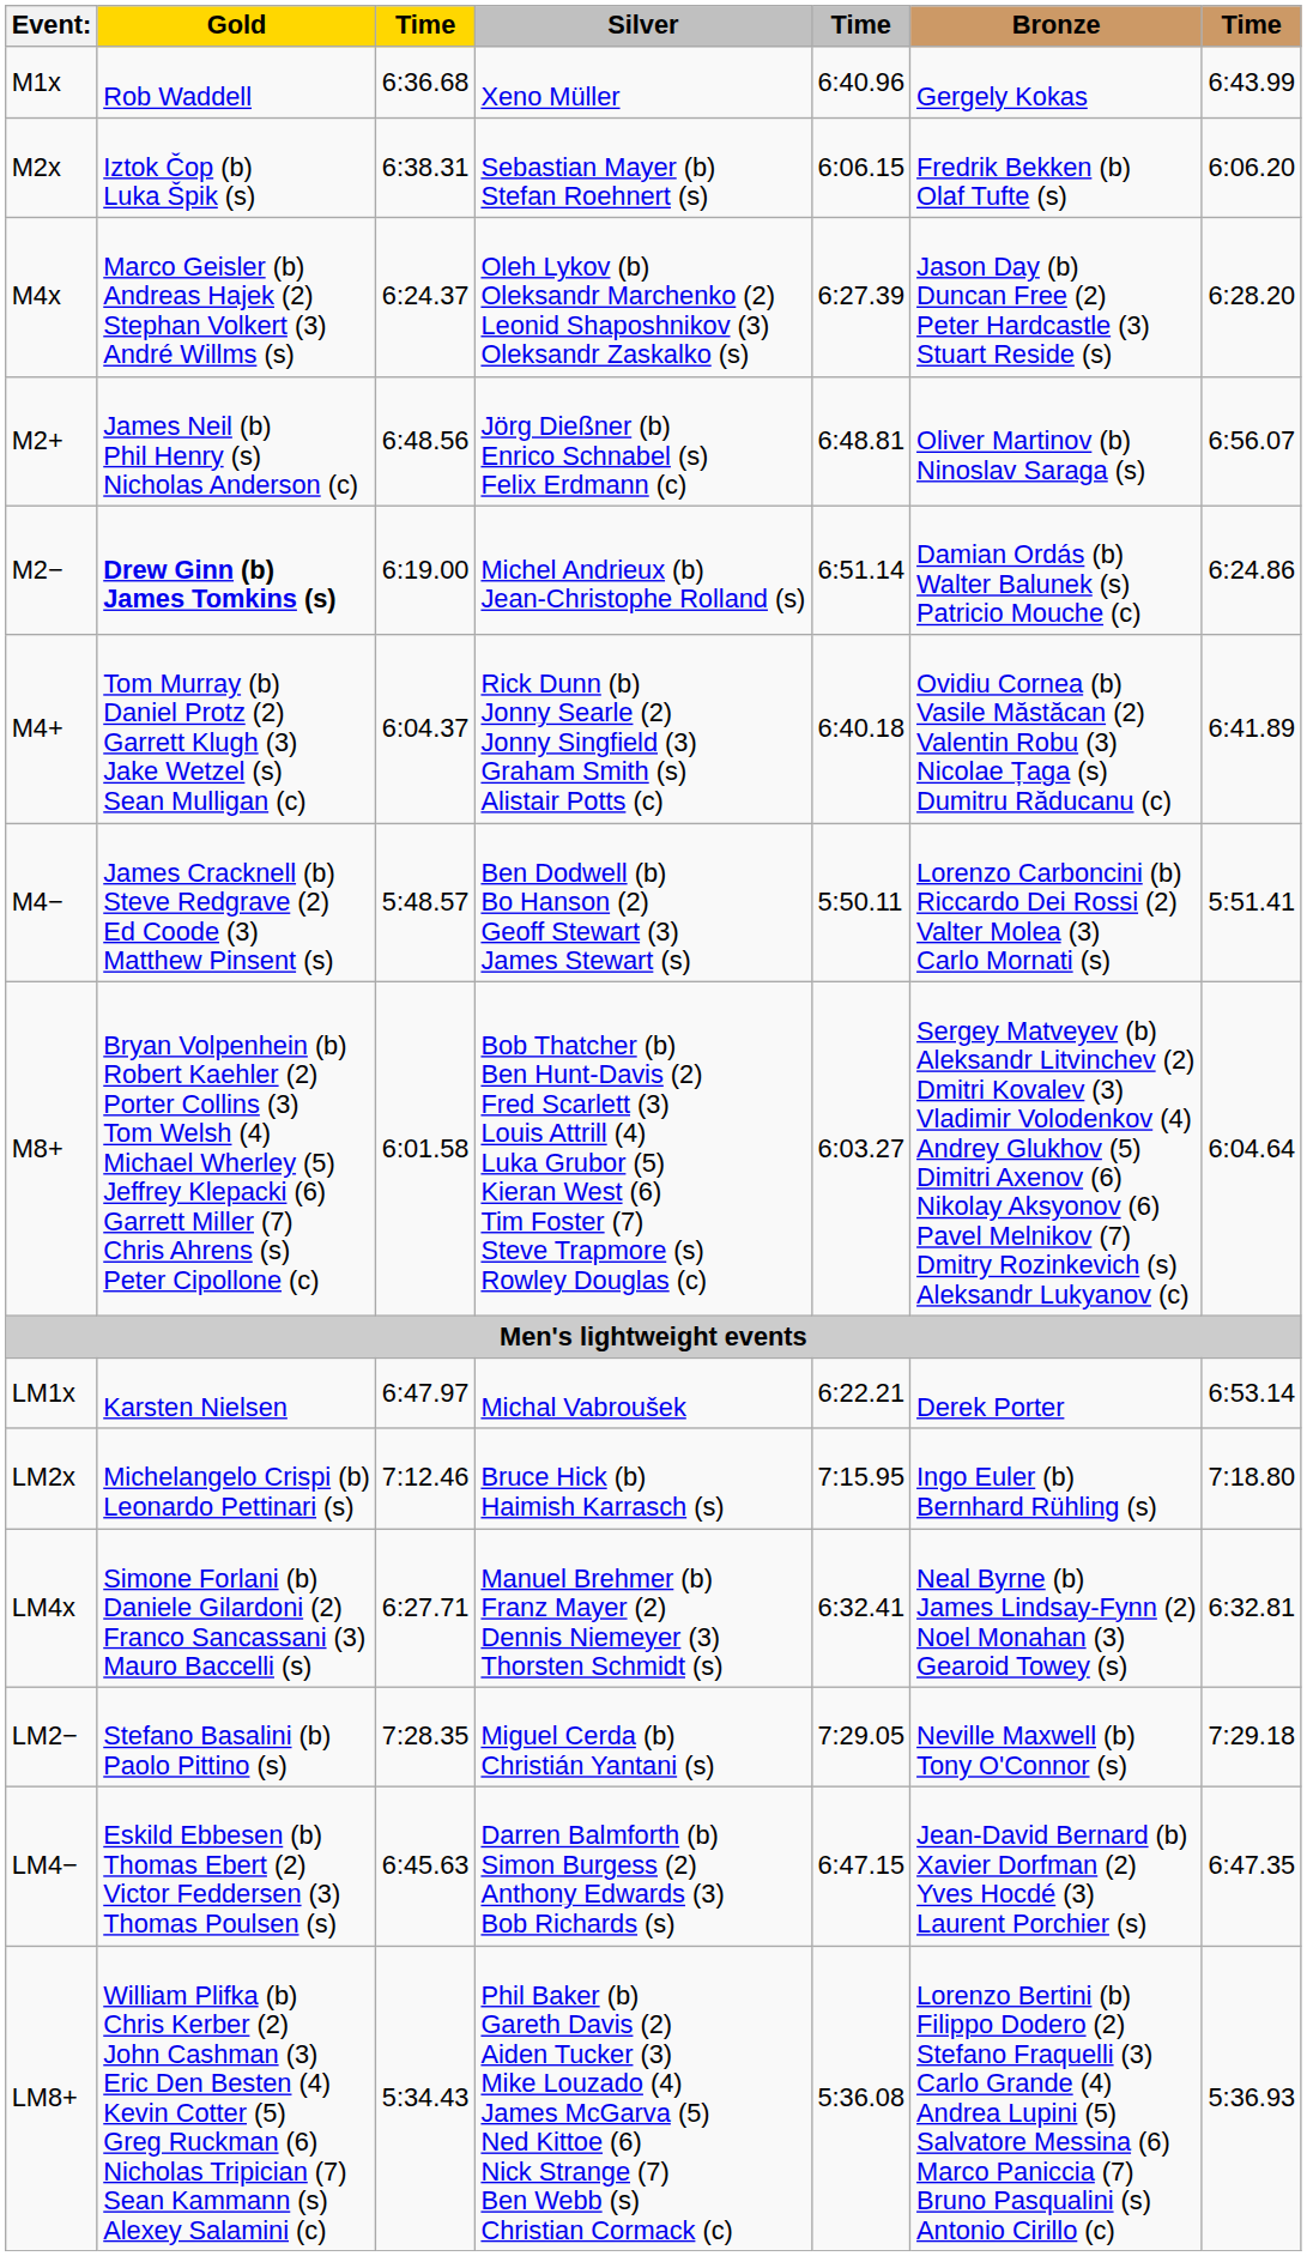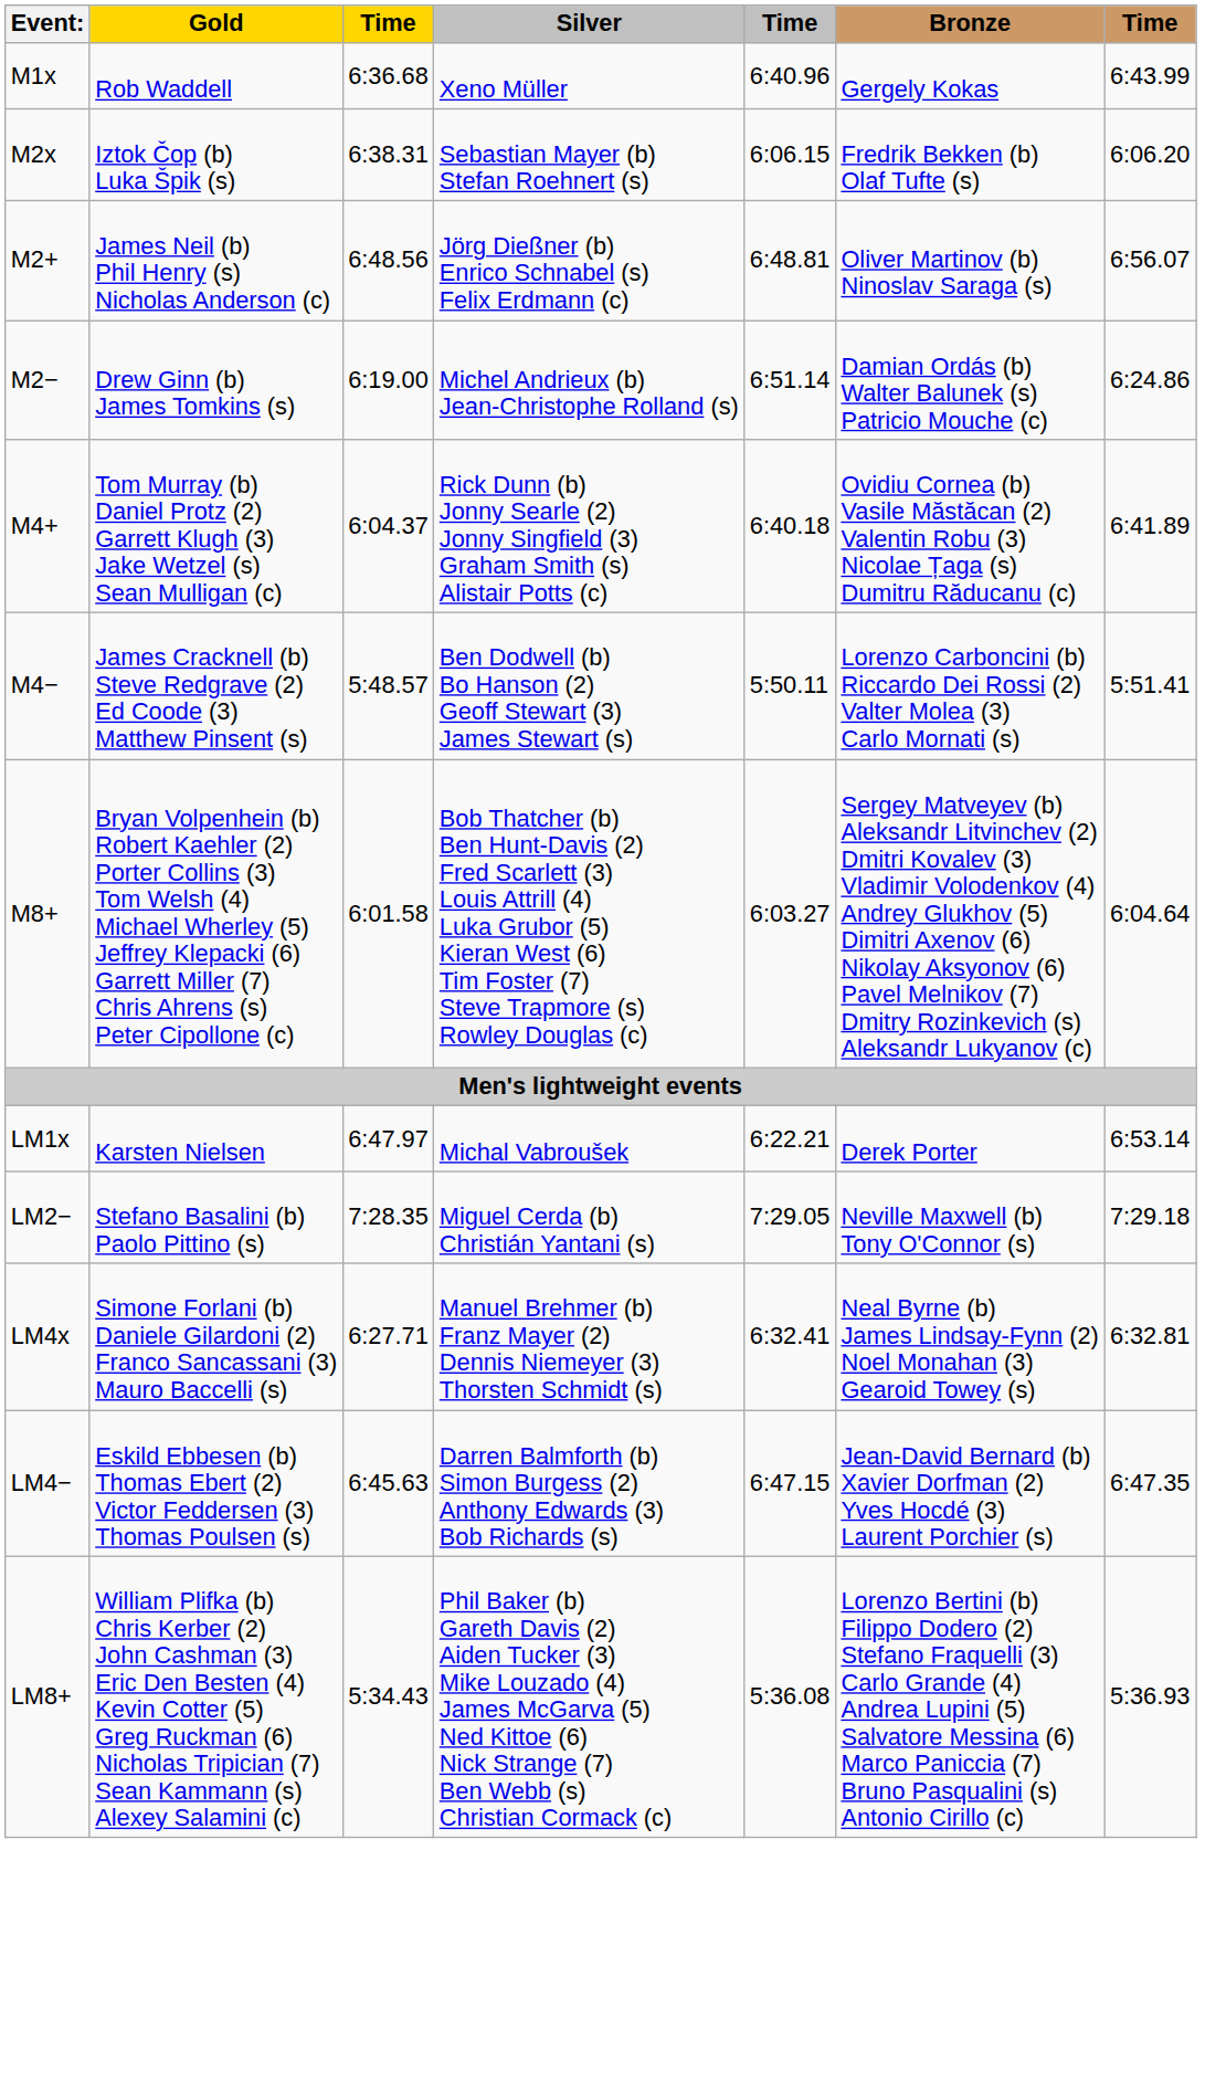- row: M4x | Marco Geisler (b) Andreas Hajek (2) Stephan Volkert (3) André Willms (s) | 6:24.37 | Oleh Lykov (b) Oleksandr Marchenko (2) Leonid Shaposhnikov (3) Oleksandr Zaskalko (s) | 6:27.39 | Jason Day (b) Duncan Free (2) Peter Hardcastle (3) Stuart Reside (s) | 6:28.20
M2− | Gold: bold -> normal
- row: LM2x | Michelangelo Crispi (b) Leonardo Pettinari (s) | 7:12.46 | Bruce Hick (b) Haimish Karrasch (s) | 7:15.95 | Ingo Euler (b) Bernhard Rühling (s) | 7:18.80
rows swapped: LM4x <-> LM2−
